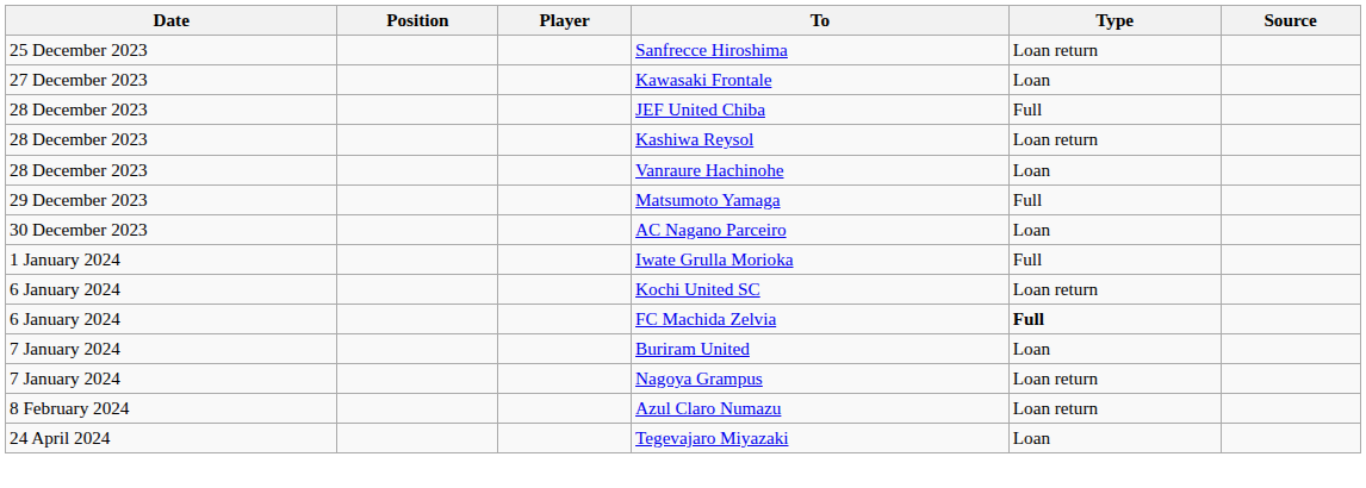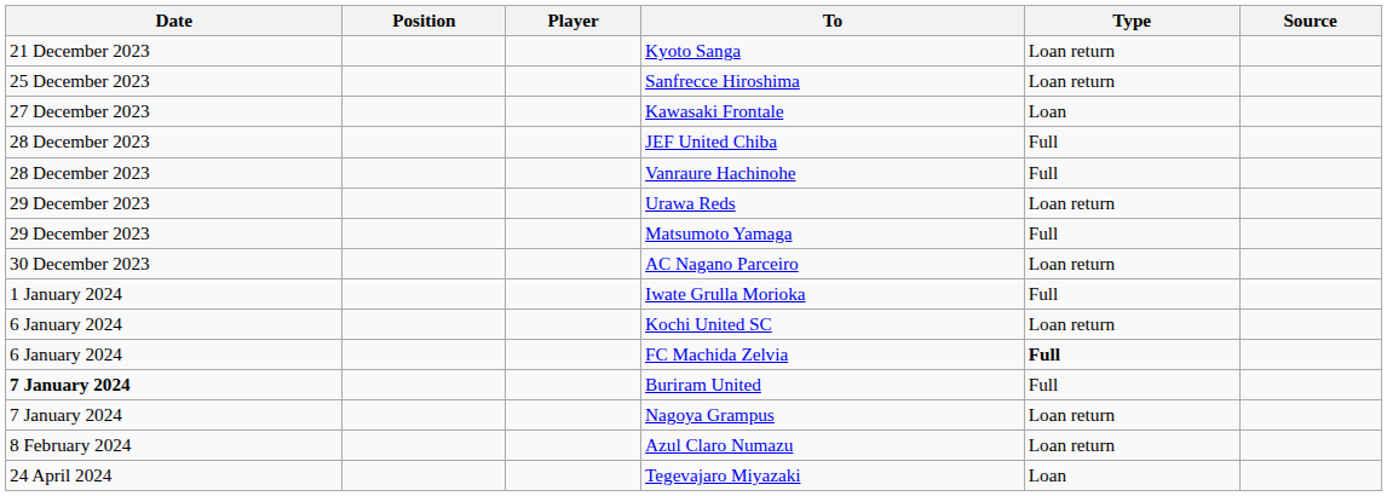+ row: 21 December 2023 | Kyoto Sanga | Loan return
- row: 28 December 2023 | Kashiwa Reysol | Loan return
Vanraure Hachinohe | Type: Loan -> Full
+ row: 29 December 2023 | Urawa Reds | Loan return
AC Nagano Parceiro | Type: Loan -> Loan return
Buriram United | Date: normal -> bold
Buriram United | Type: Loan -> Full
